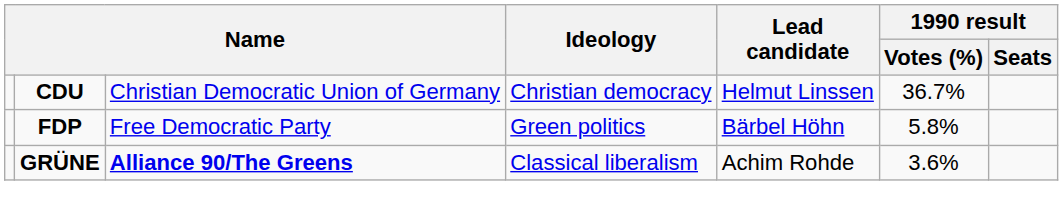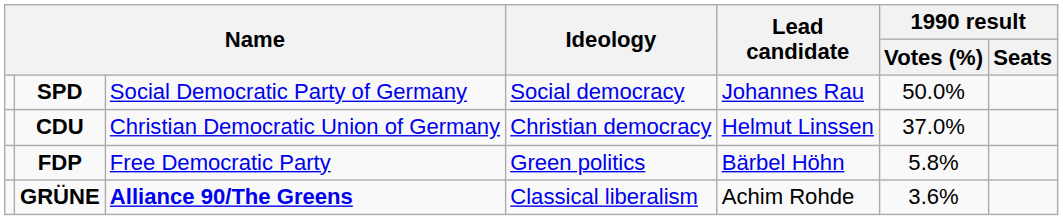+ row: SPD | Social Democratic Party of Germany | Social democracy | Johannes Rau | 50.0%
CDU | 1990 result / Votes (%): 36.7% -> 37.0%
